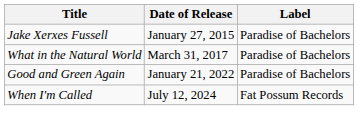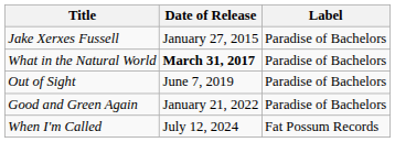What in the Natural World | Date of Release: normal -> bold
+ row: Out of Sight | June 7, 2019 | Paradise of Bachelors
